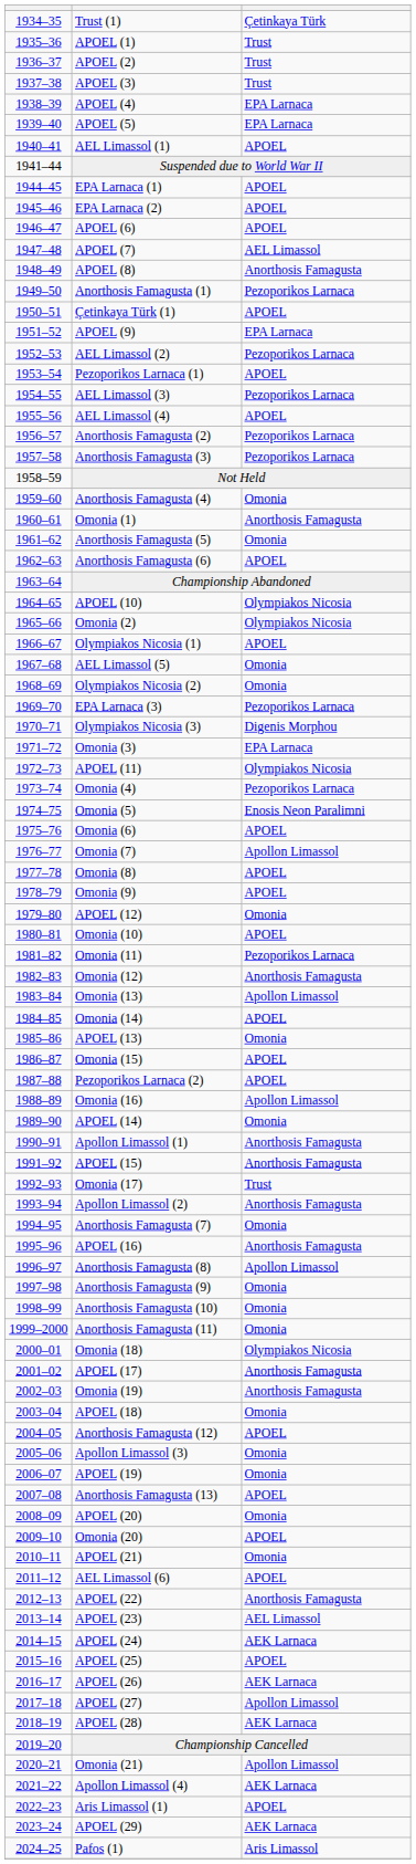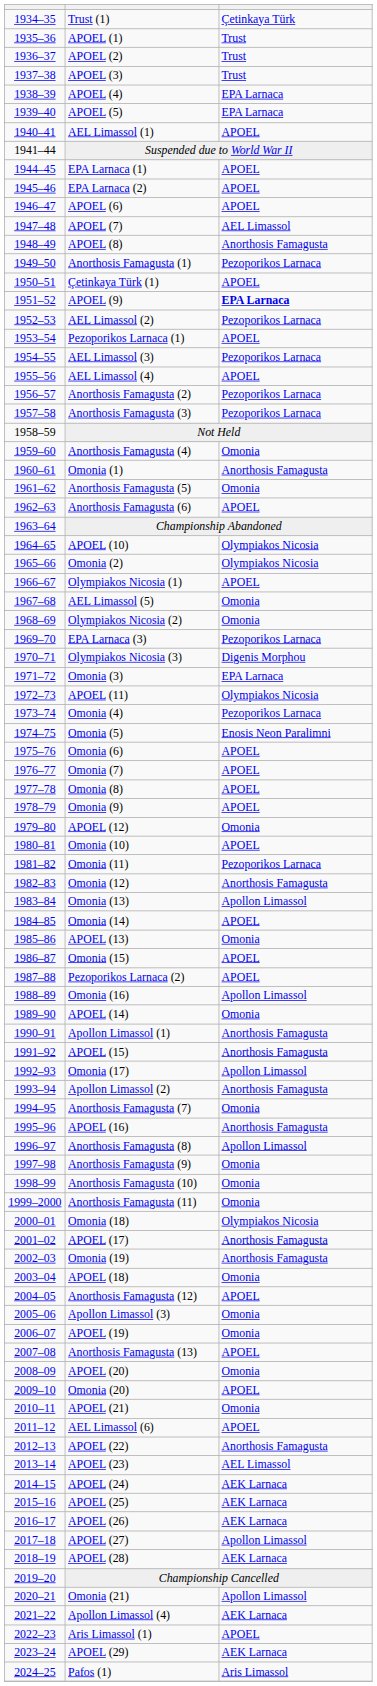APOEL (9) | column 3: normal -> bold
Omonia (7) | column 3: Apollon Limassol -> APOEL
Omonia (17) | column 3: Trust -> Apollon Limassol
APOEL (25) | column 3: APOEL -> AEK Larnaca
